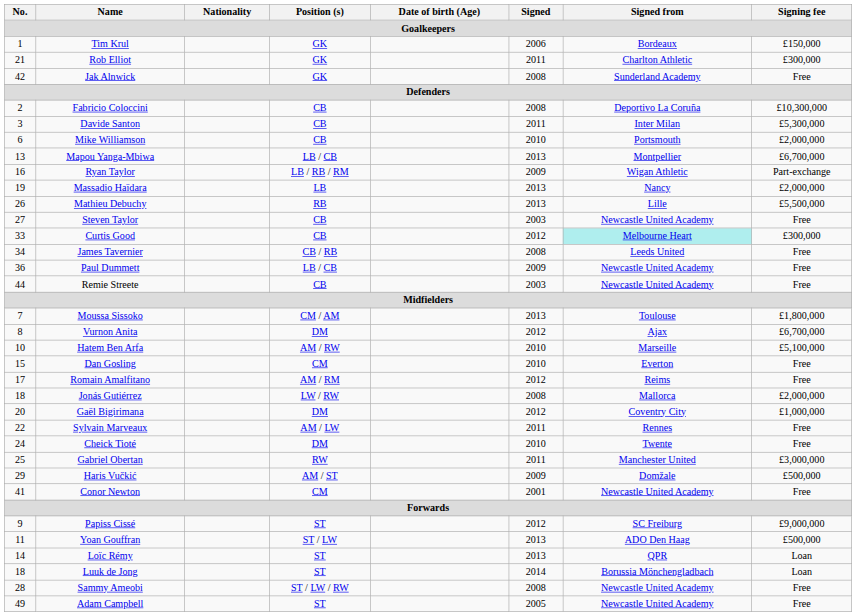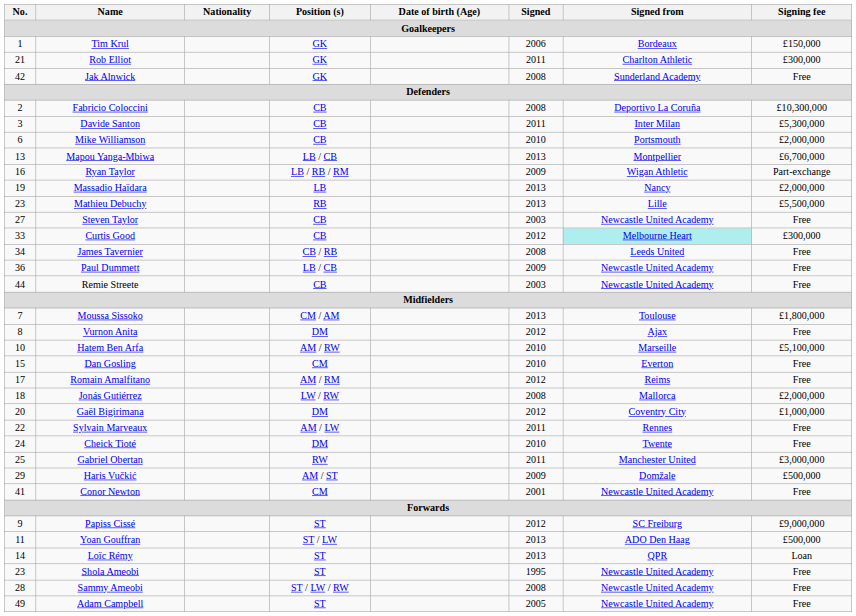Mathieu Debuchy | No.: 26 -> 23
Vurnon Anita | Signing fee: £6,700,000 -> Free
- row: 18 | Luuk de Jong | ST | 2014 | Borussia Mönchengladbach | Loan
+ row: 23 | Shola Ameobi | ST | 1995 | Newcastle United Academy | Free
